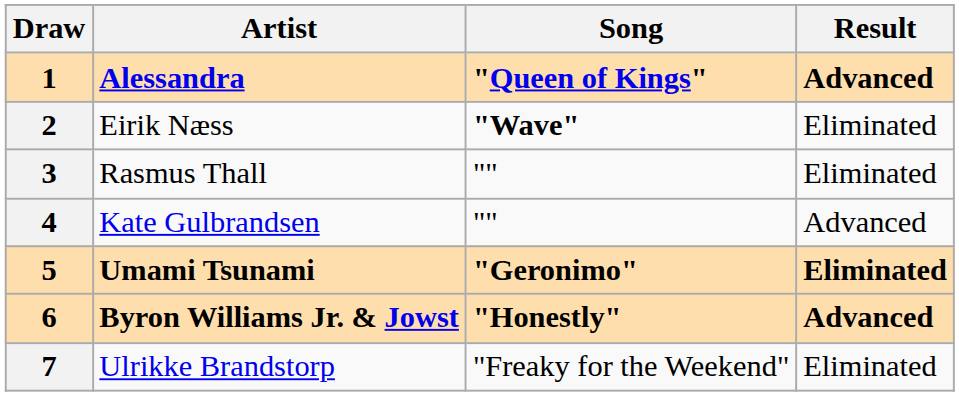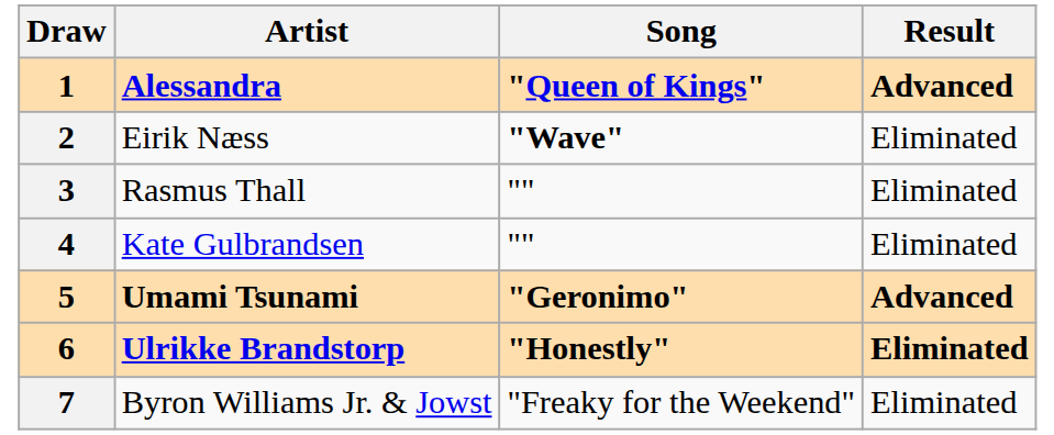4 | Result: Advanced -> Eliminated
5 | Result: Eliminated -> Advanced
6 | Artist: Byron Williams Jr. & Jowst -> Ulrikke Brandstorp
6 | Result: Advanced -> Eliminated
7 | Artist: Ulrikke Brandstorp -> Byron Williams Jr. & Jowst
